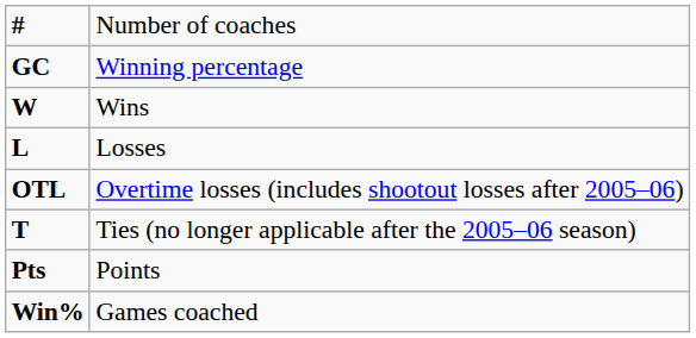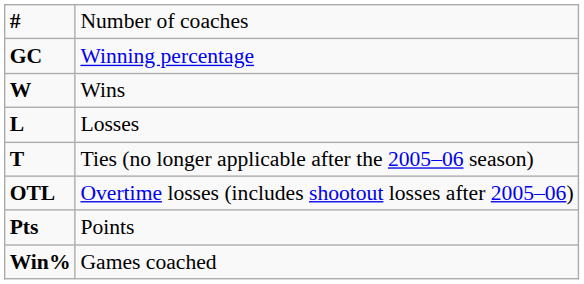rows swapped: T <-> OTL
